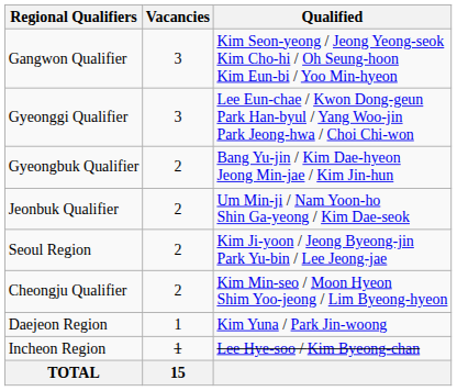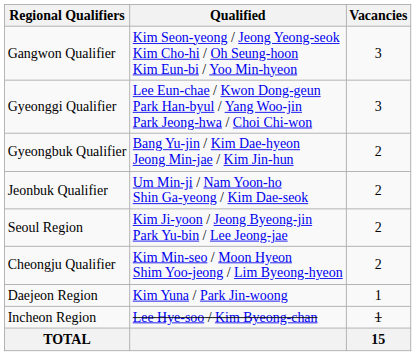columns swapped: Vacancies <-> Qualified
